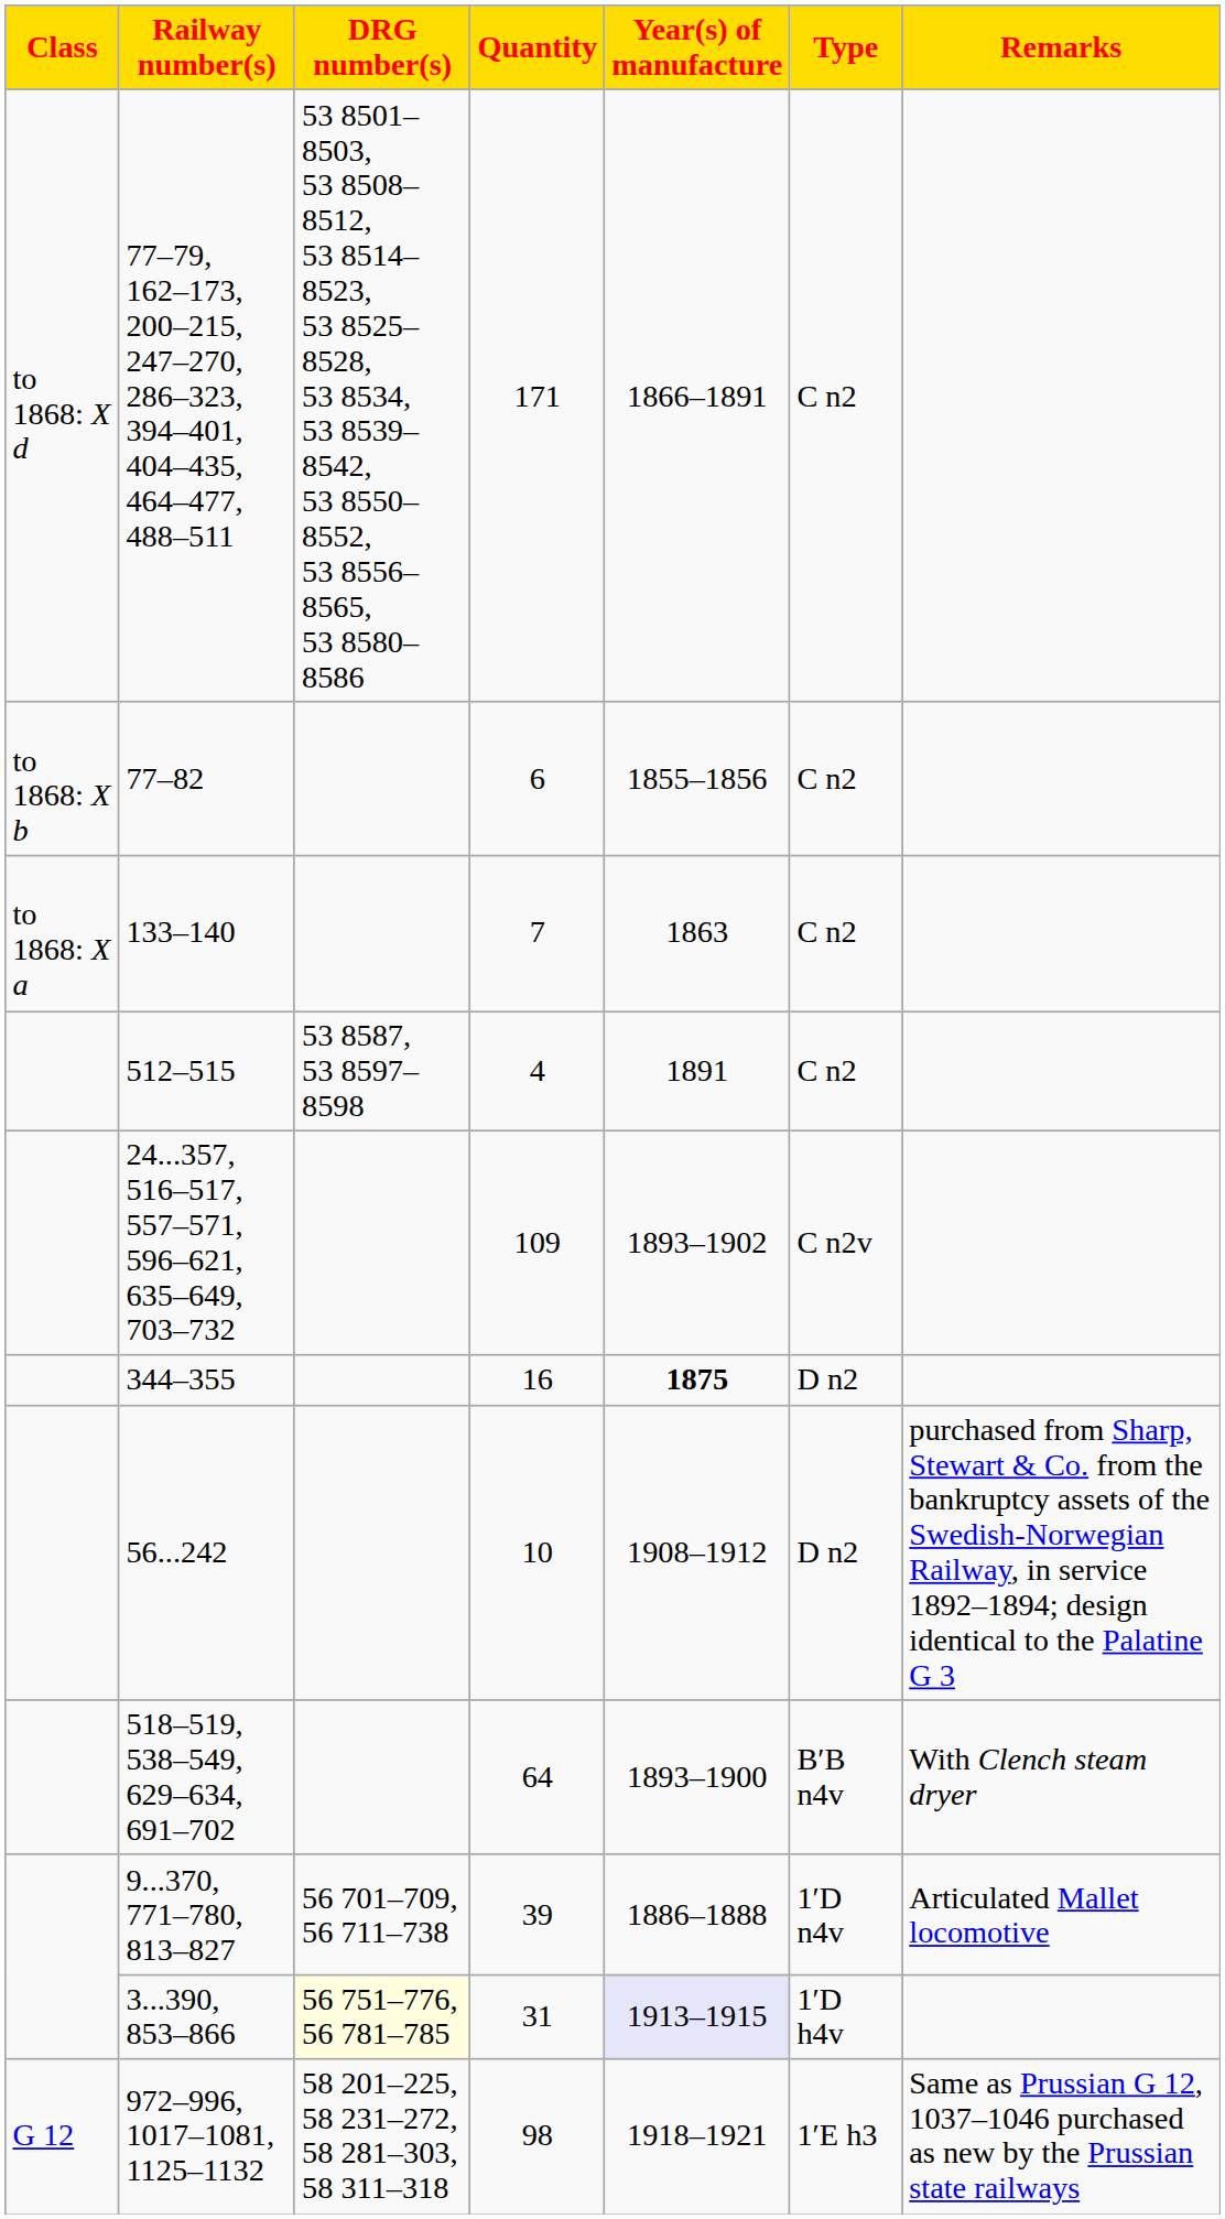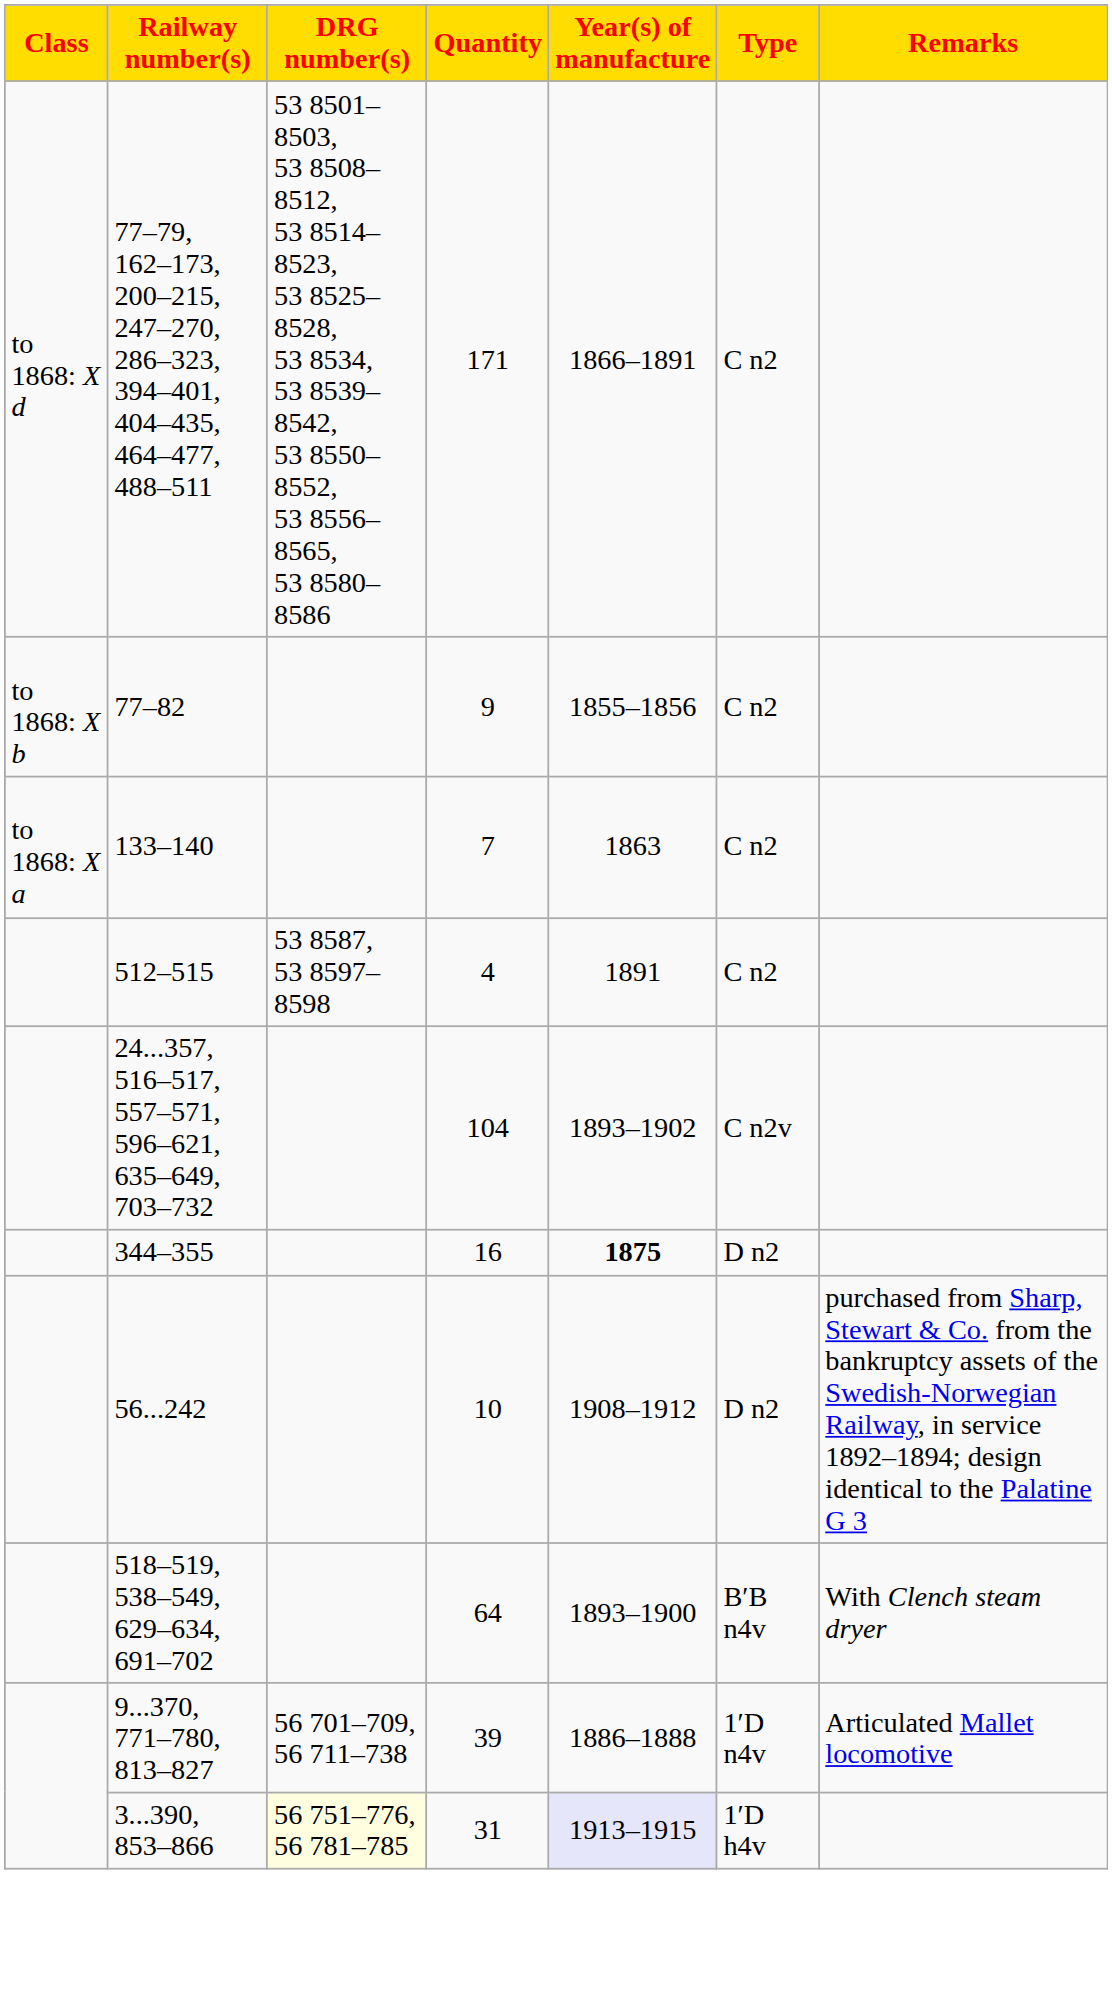77–82 | Quantity: 6 -> 9
24...357, 516–517, 557–571, 596–621, 635–649, 703–732 | Quantity: 109 -> 104
- row: G 12 | 972–996, 1017–1081, 1125–1132 | 58 201–225, 58 231–272, 58 281–303, 58 311–318 | 98 | 1918–1921 | 1′E h3 | Same as Prussian G 12, 1037–1046 purchased as new by the Prussian state railways
